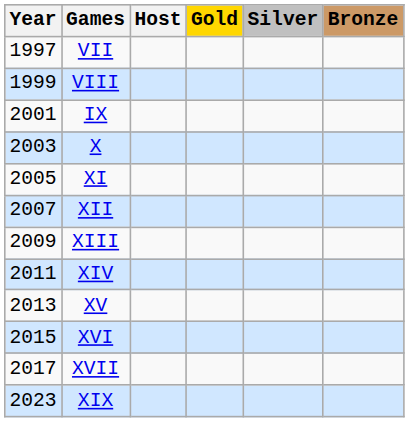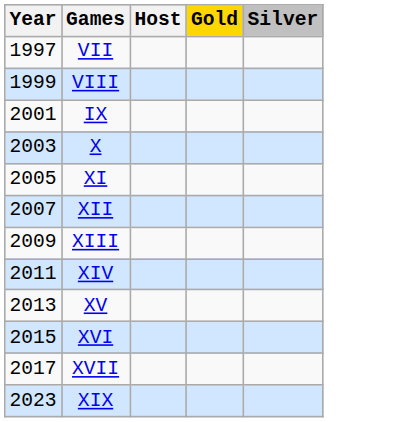- column: Bronze
